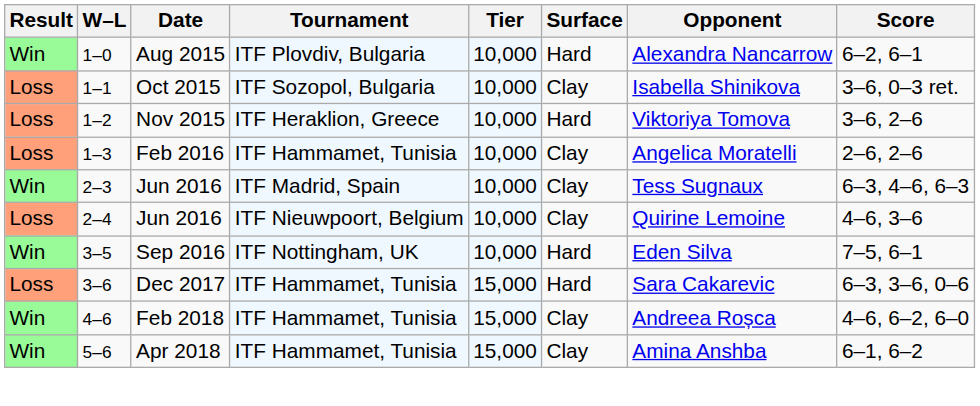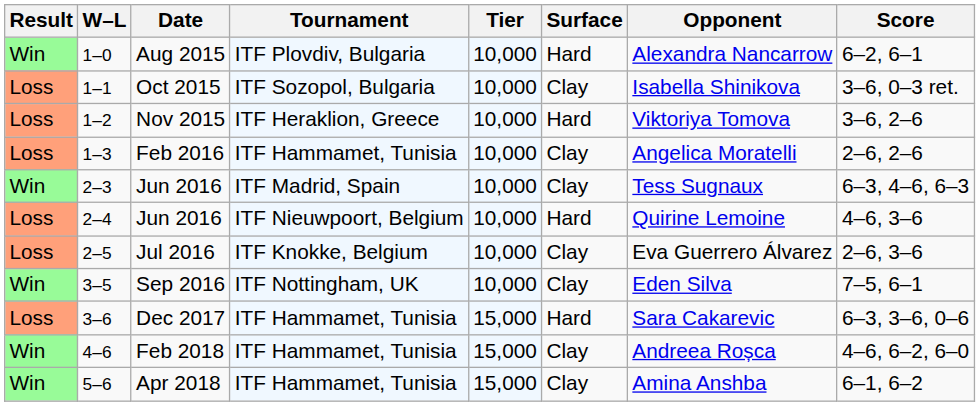2–4 / Jun 2016 | Surface: Clay -> Hard
+ row: Loss | 2–5 | Jul 2016 | ITF Knokke, Belgium | 10,000 | Clay | Eva Guerrero Álvarez | 2–6, 3–6
Sep 2016 | Surface: Hard -> Clay
